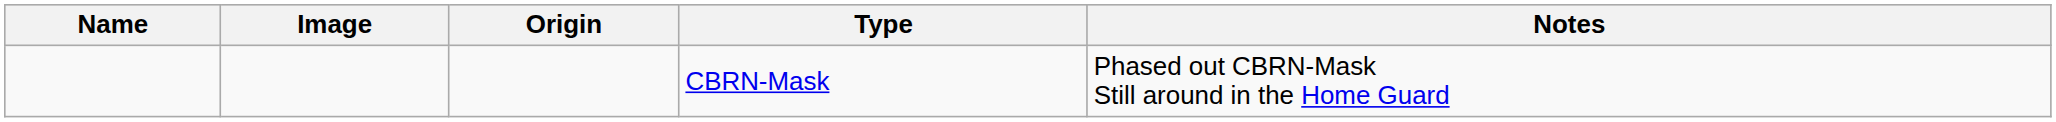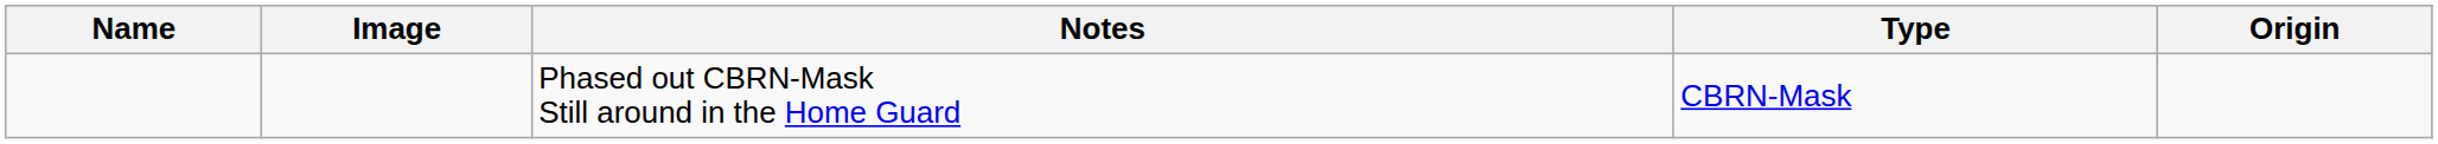columns swapped: Origin <-> Notes
